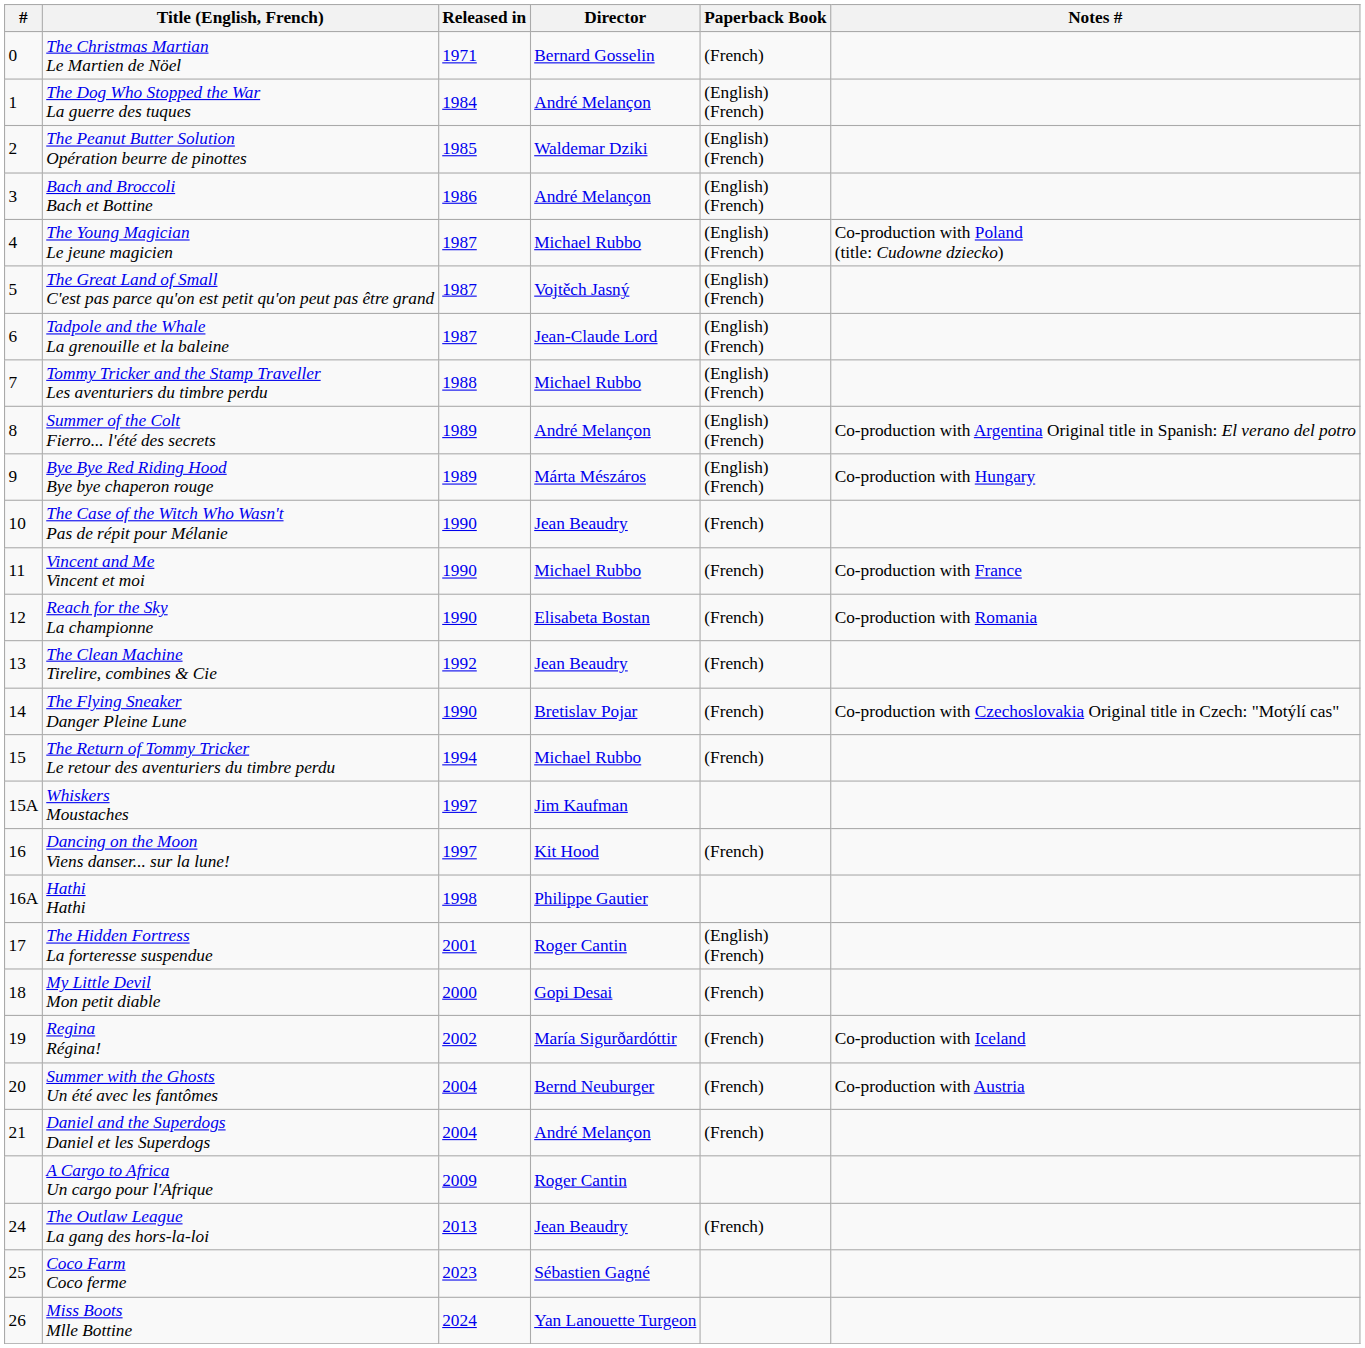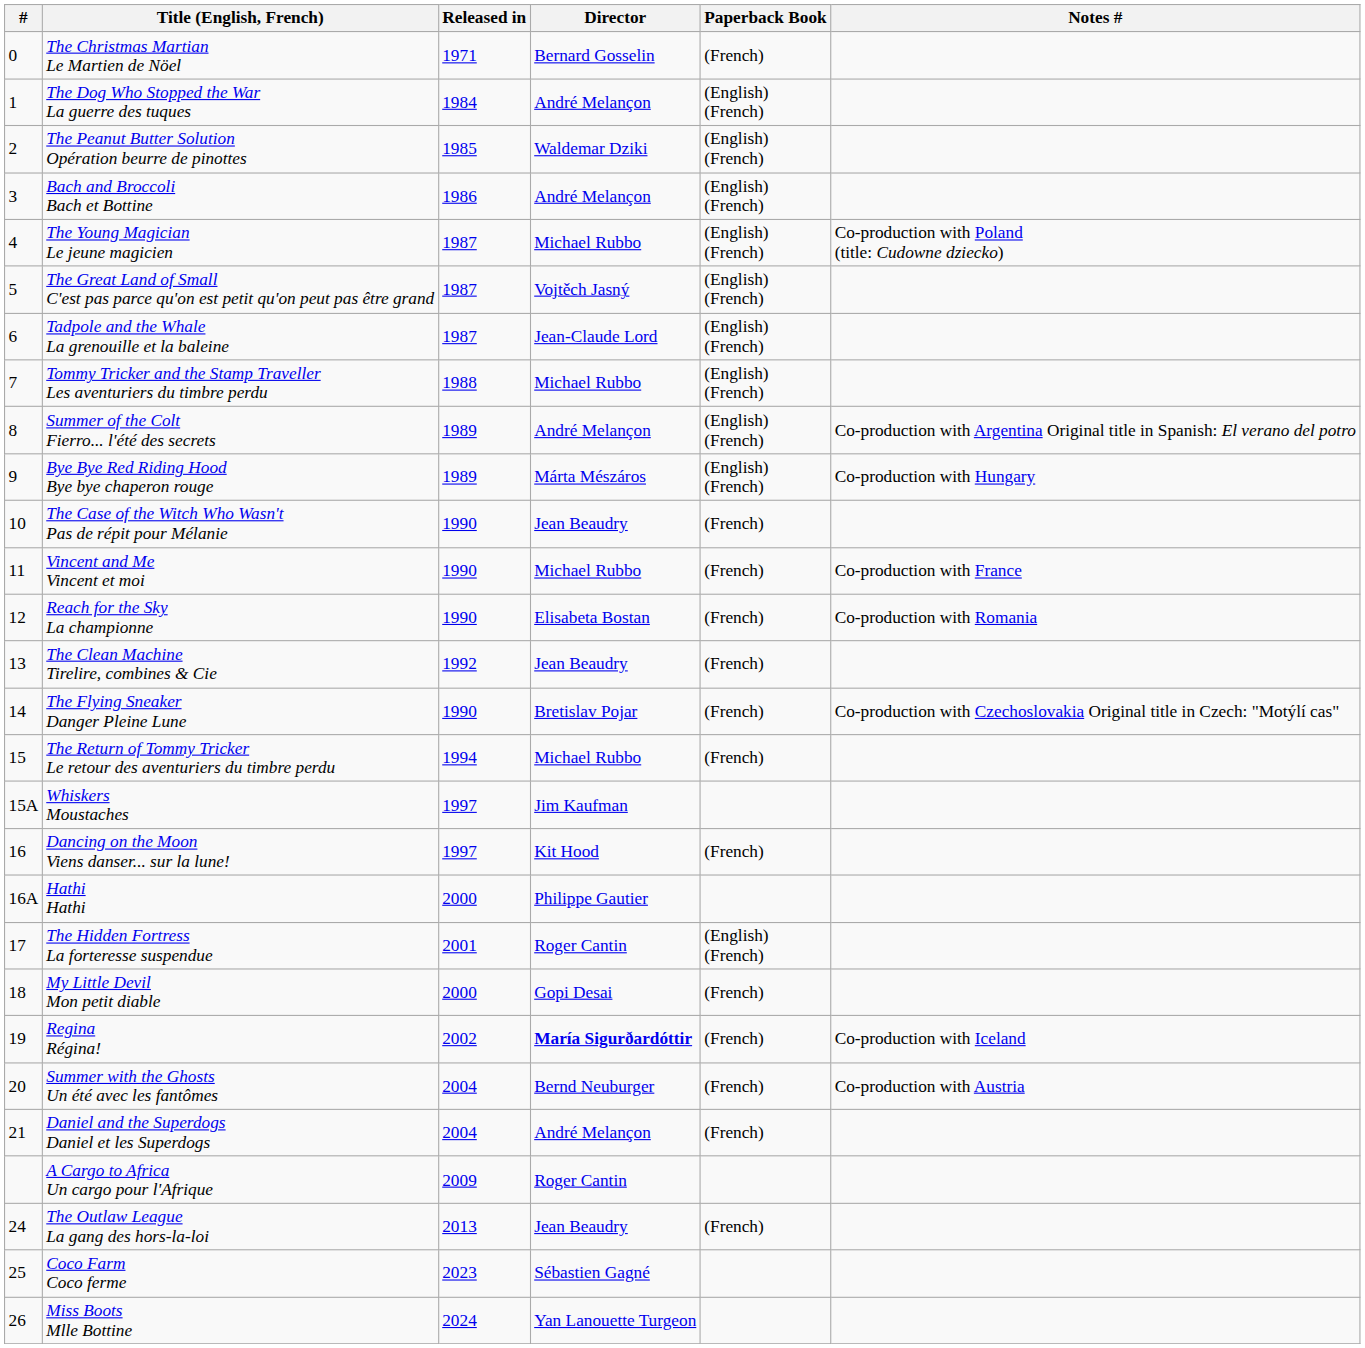Hathi Hathi | Released in: 1998 -> 2000
Regina Régina! | Director: normal -> bold
